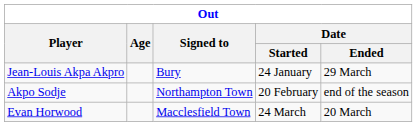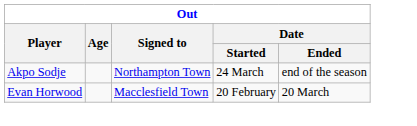- row: Jean-Louis Akpa Akpro | Bury | 24 January | 29 March
Akpo Sodje | Date / Started: 20 February -> 24 March
Evan Horwood | Date / Started: 24 March -> 20 February
